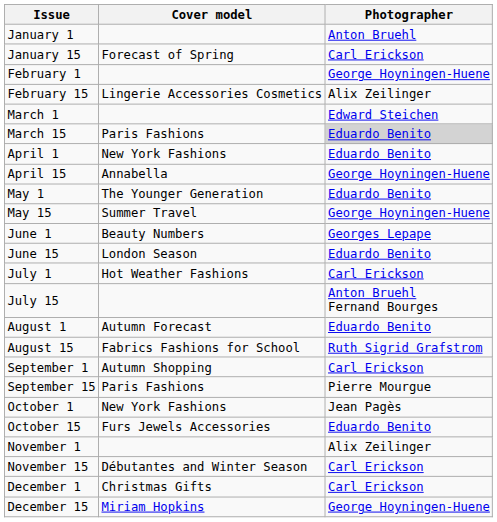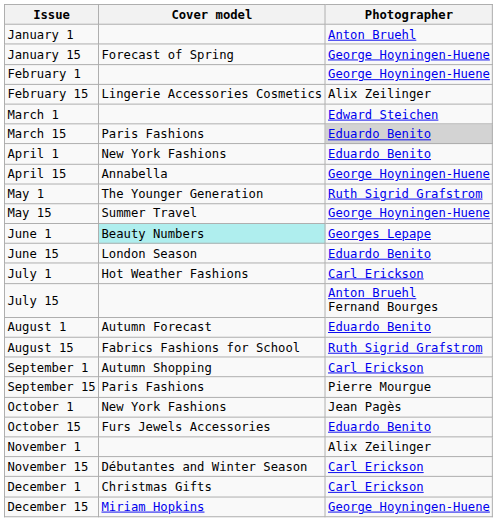January 15 | Photographer: Carl Erickson -> George Hoyningen-Huene
May 1 | Photographer: Eduardo Benito -> Ruth Sigrid Grafstrom
June 1 | Cover model: no background -> paleturquoise background
